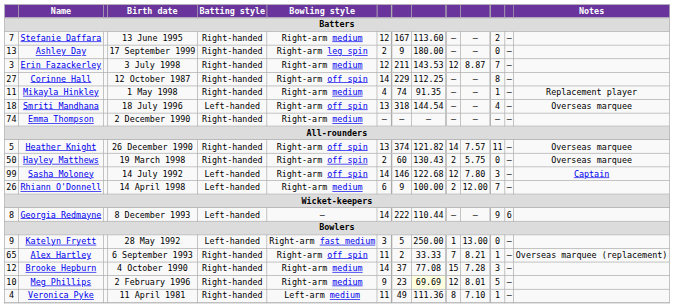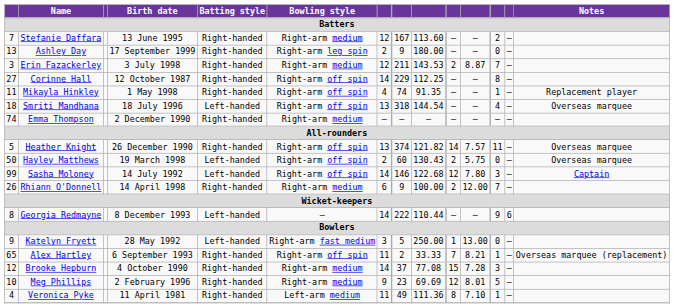Erin Fazackerley | column 10: 12 -> 2
Mikayla Hinkley | Bowling style: Right-arm medium -> Right-arm off spin
Hayley Matthews | Batting style: Right-handed -> Left-handed
Rhiann O'Donnell | Batting style: Left-handed -> Right-handed
Meg Phillips | column 9: lightyellow background -> no background
